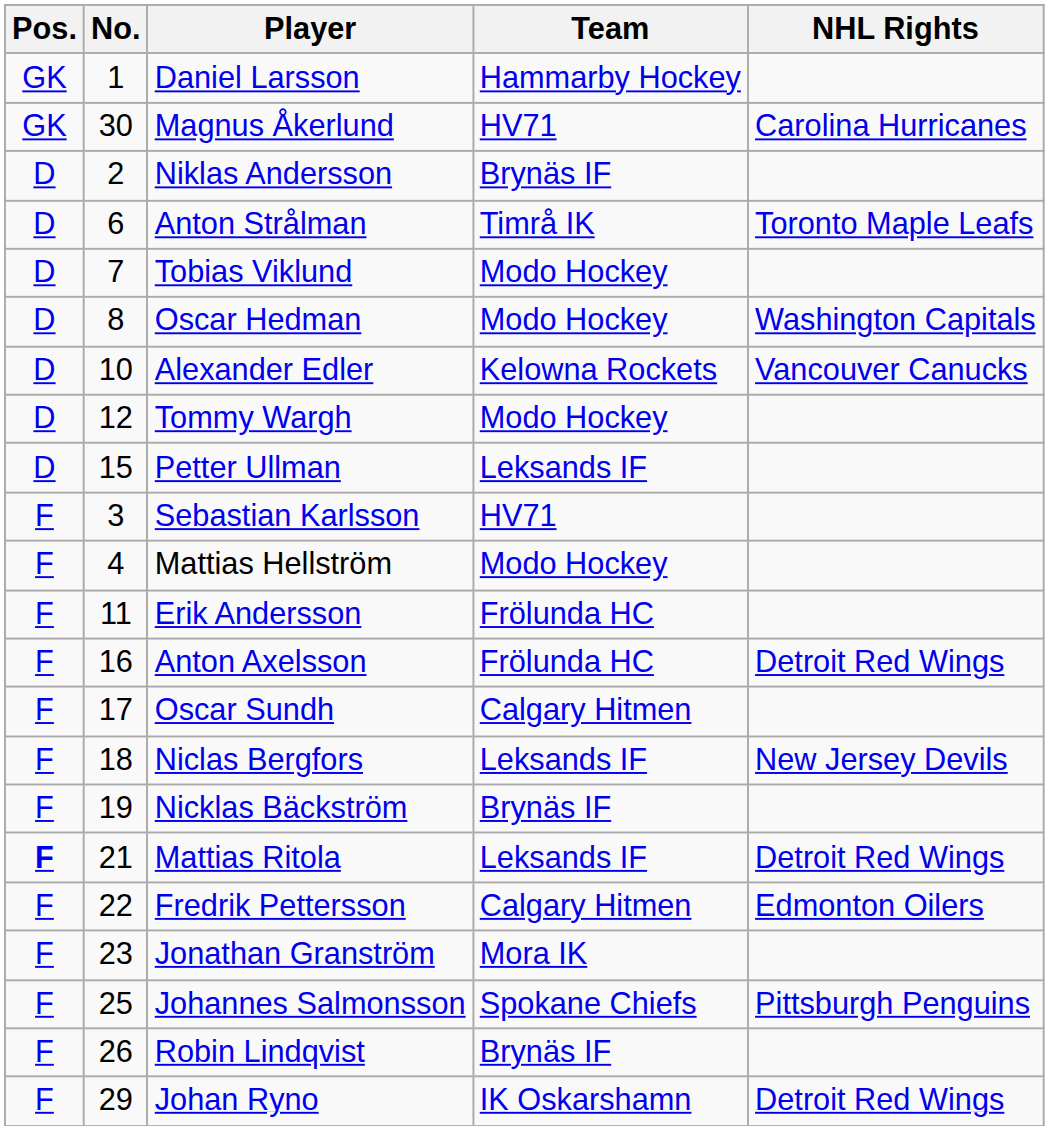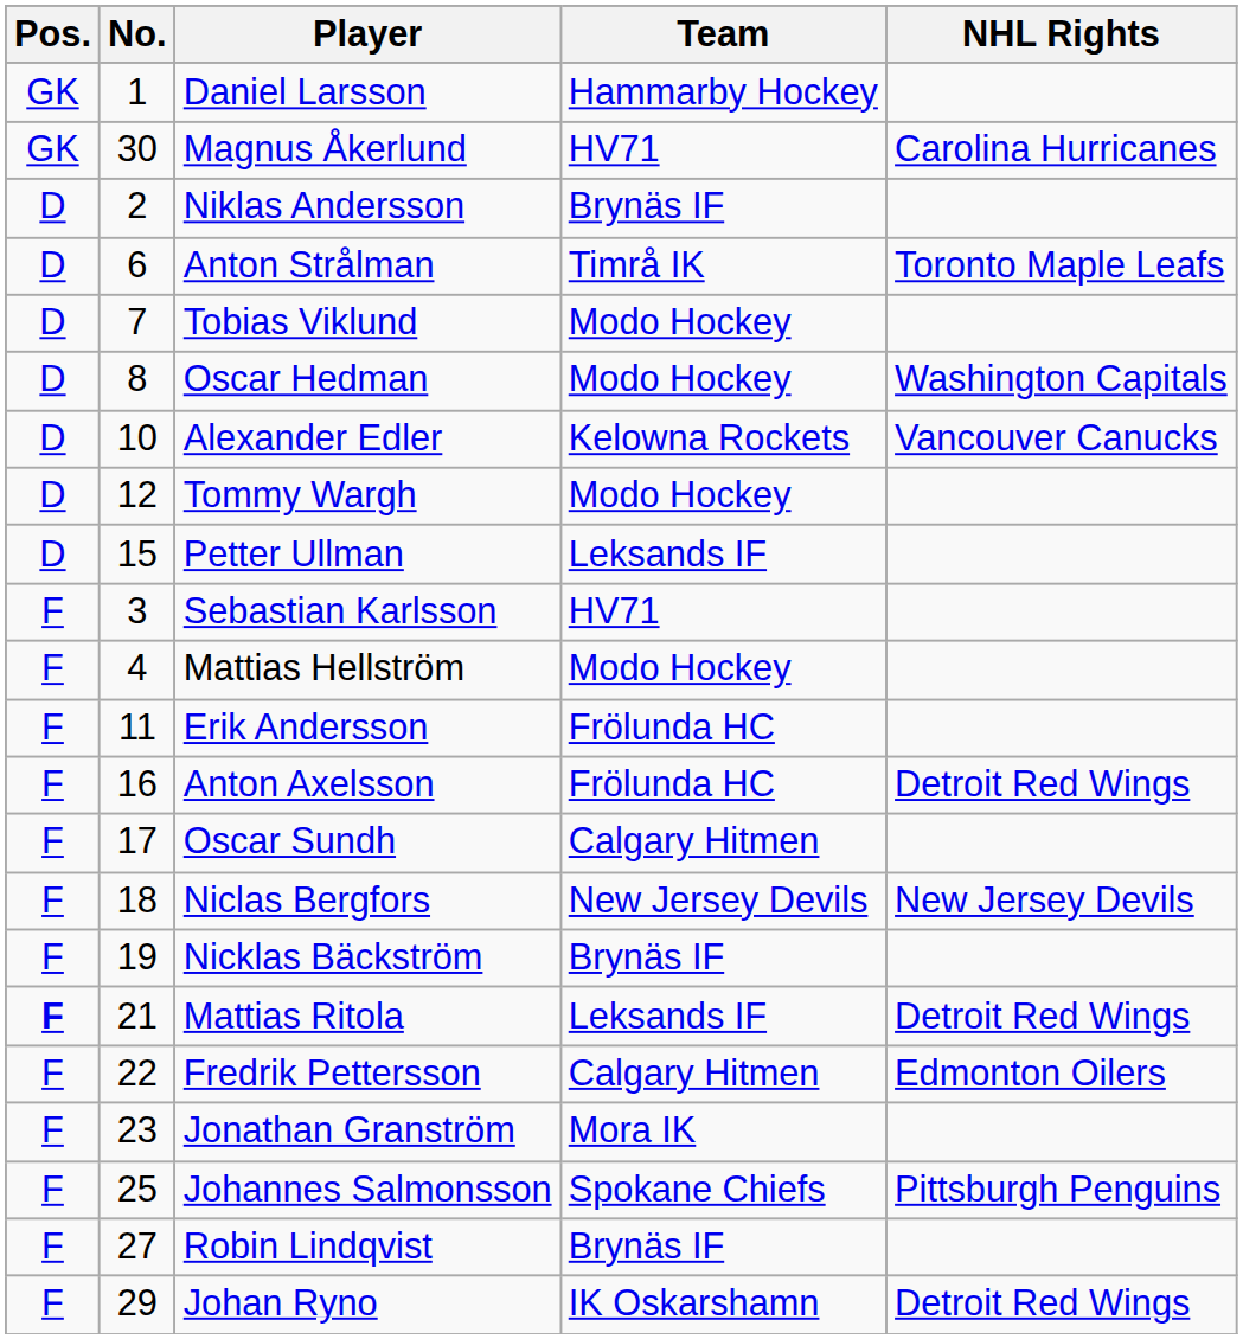Niclas Bergfors | Team: Leksands IF -> New Jersey Devils
Robin Lindqvist | No.: 26 -> 27
